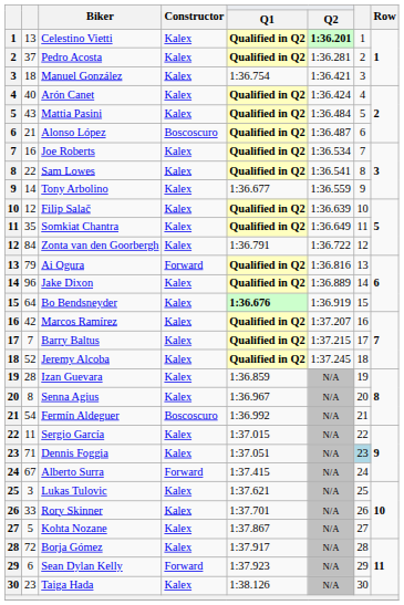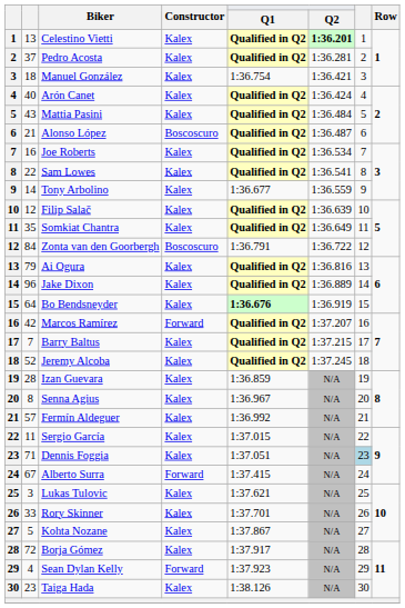Zonta van den Goorbergh | Constructor: Kalex -> Boscoscuro
Ai Ogura | Constructor: Forward -> Kalex
Marcos Ramírez | Constructor: Kalex -> Forward
Fermín Aldeguer | column 2: 54 -> 57
Fermín Aldeguer | Constructor: Boscoscuro -> Kalex
Sean Dylan Kelly | column 2: 6 -> 4
